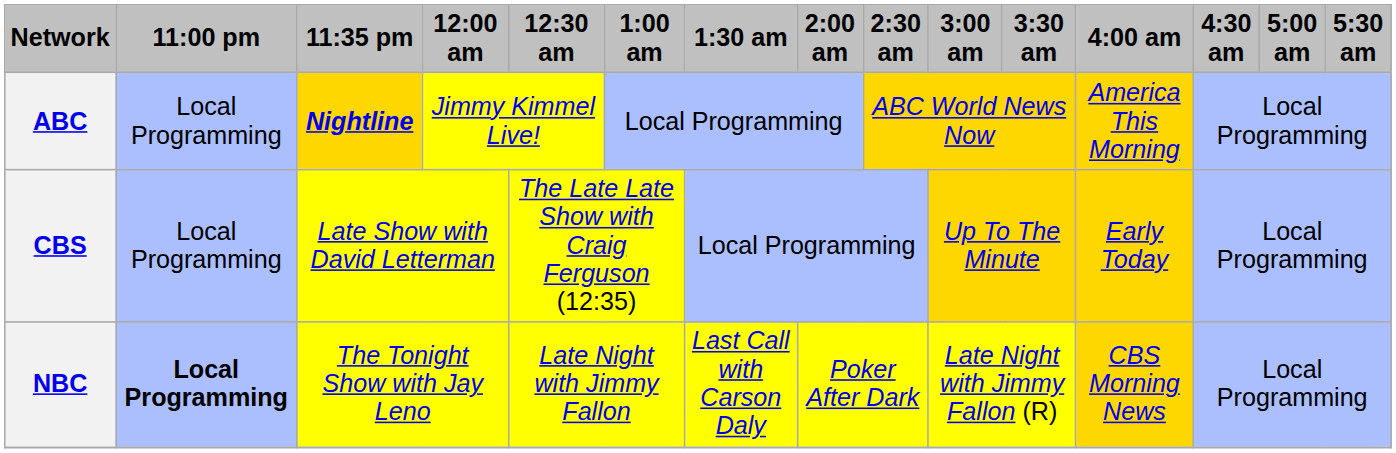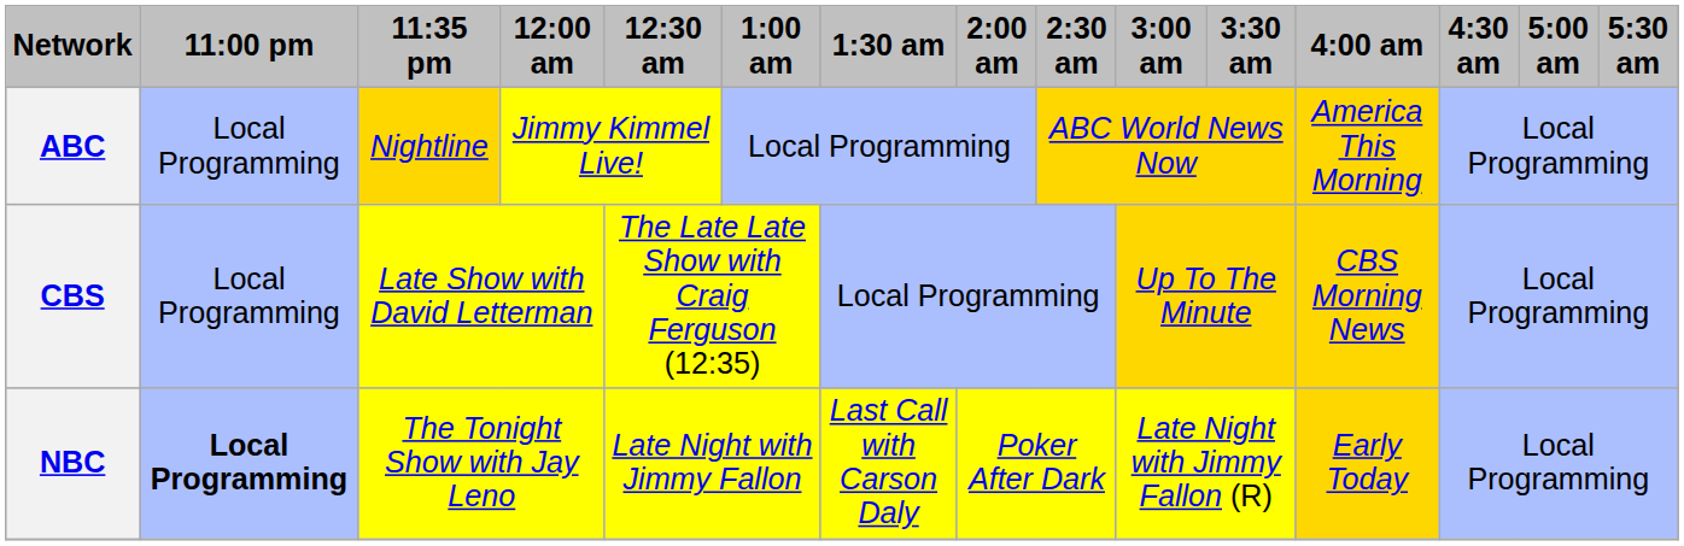ABC | 11:35 pm: bold -> normal
CBS | 4:00 am: Early Today -> CBS Morning News
NBC | 4:00 am: CBS Morning News -> Early Today
